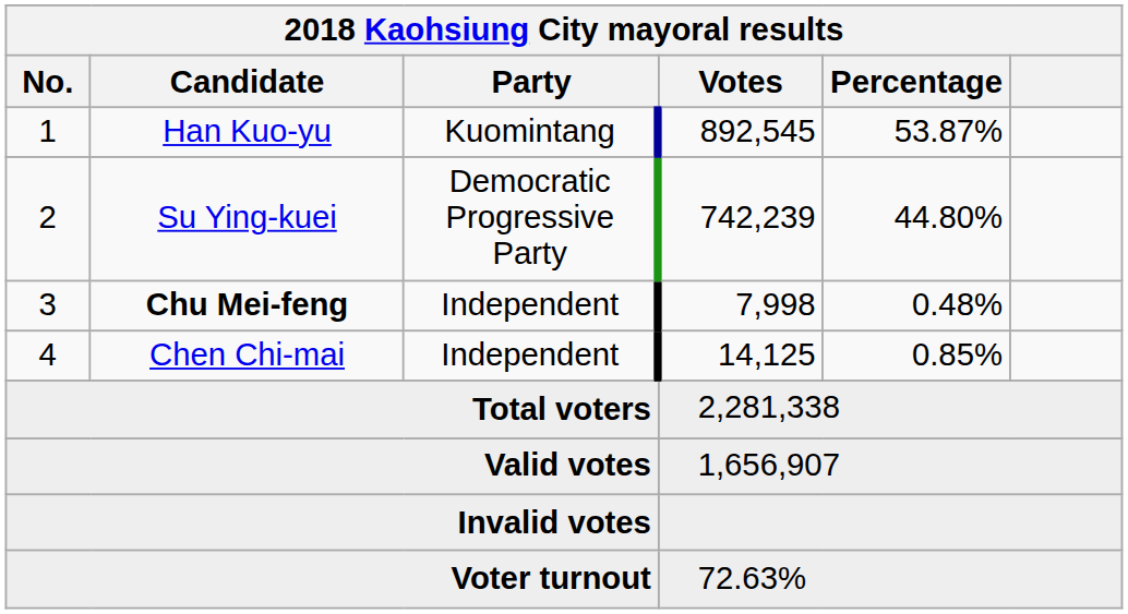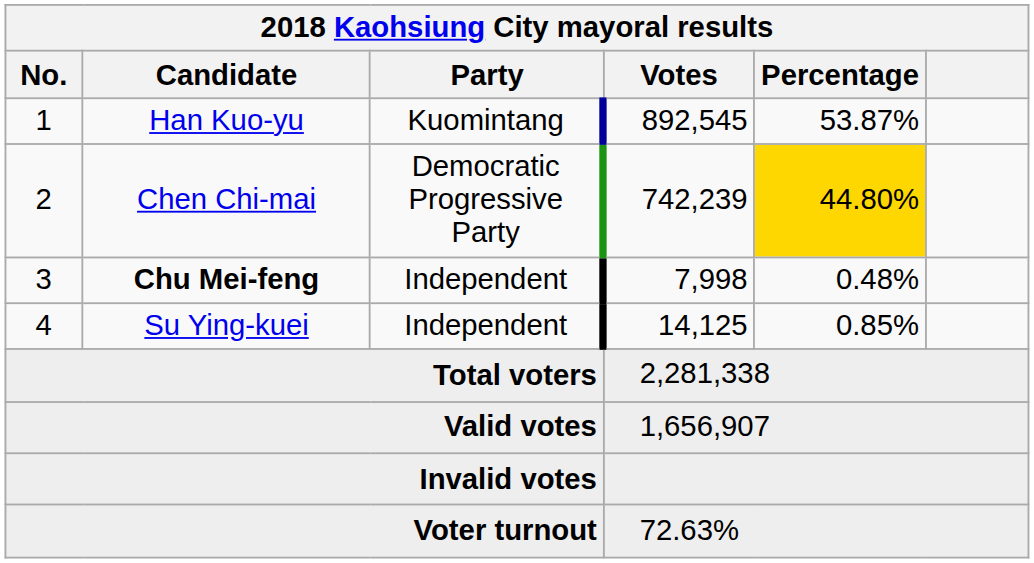2 | Candidate: Su Ying-kuei -> Chen Chi-mai
2 | Percentage: no background -> gold background
4 | Candidate: Chen Chi-mai -> Su Ying-kuei
